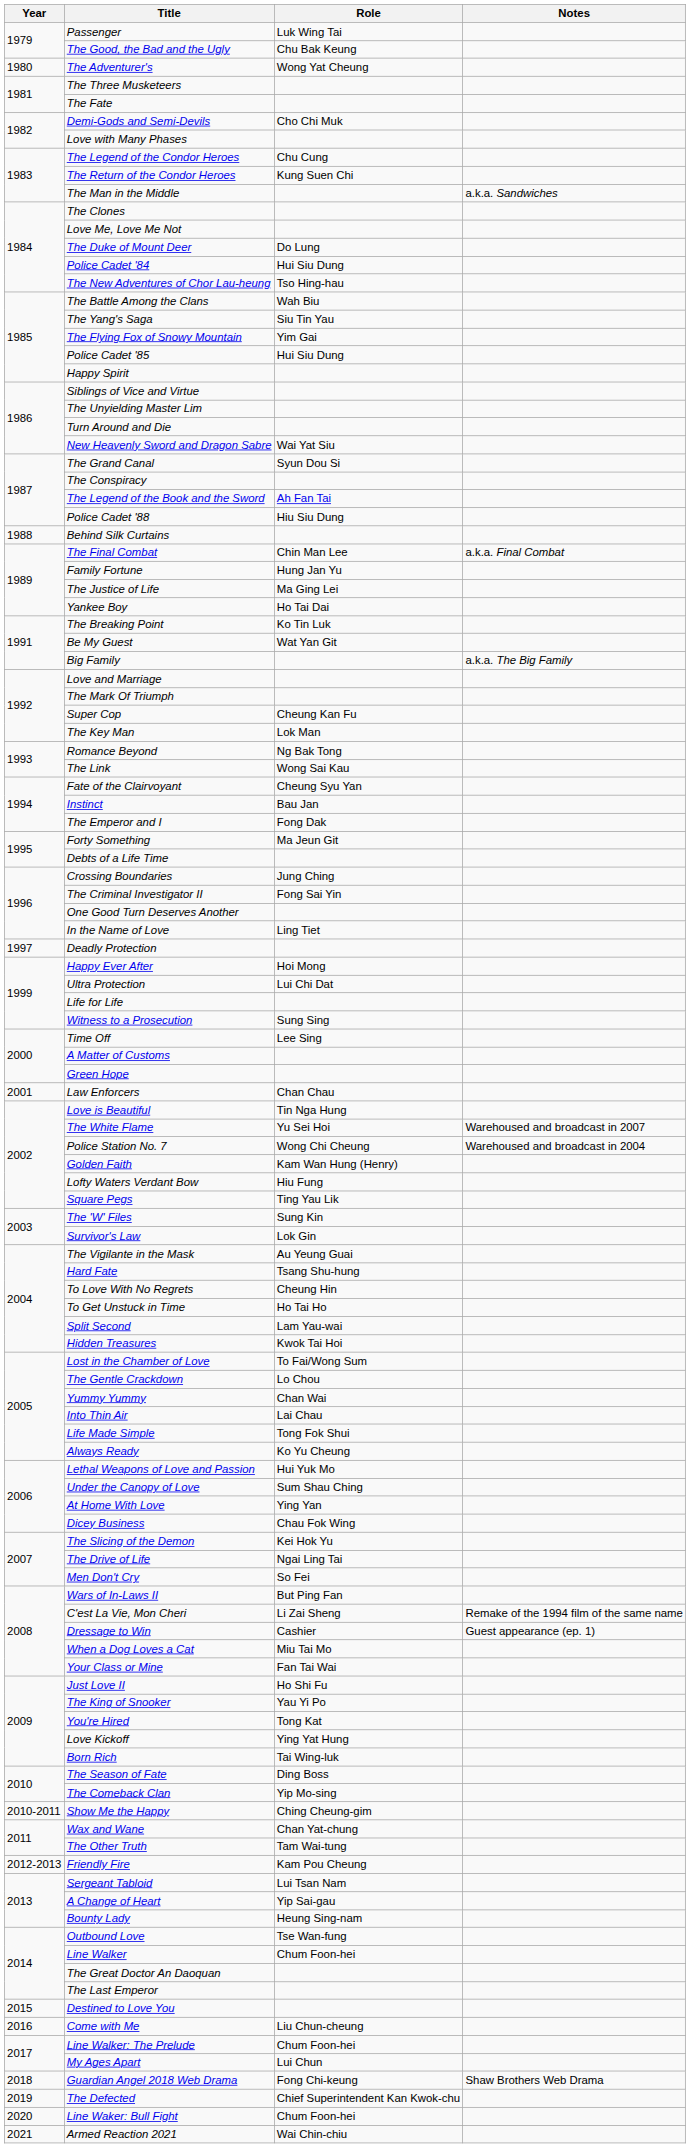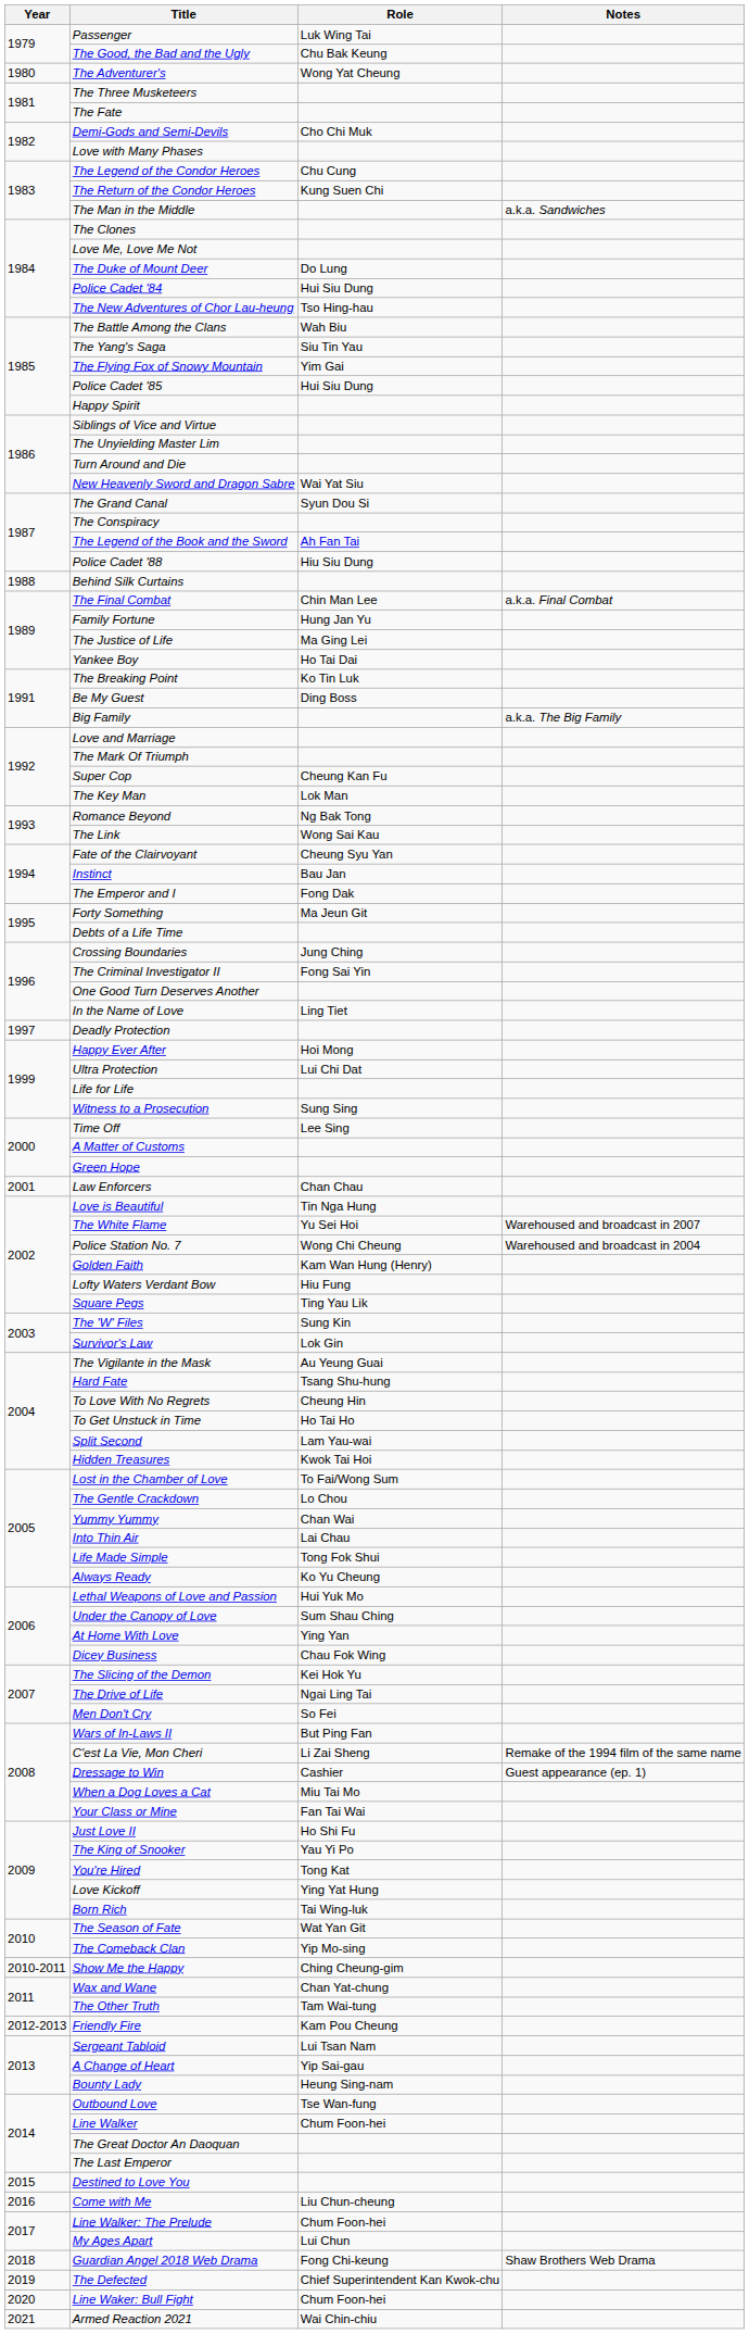Be My Guest | Role: Wat Yan Git -> Ding Boss
The Season of Fate | Role: Ding Boss -> Wat Yan Git
